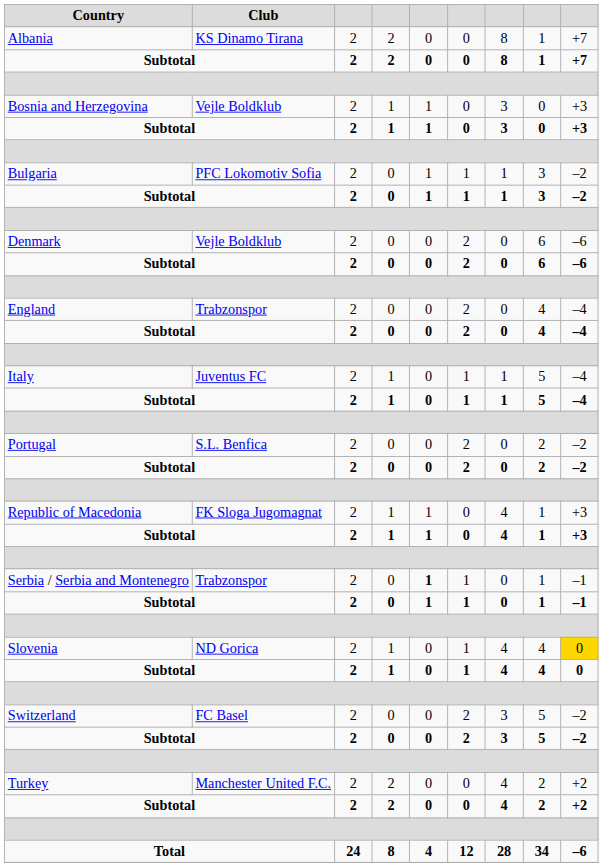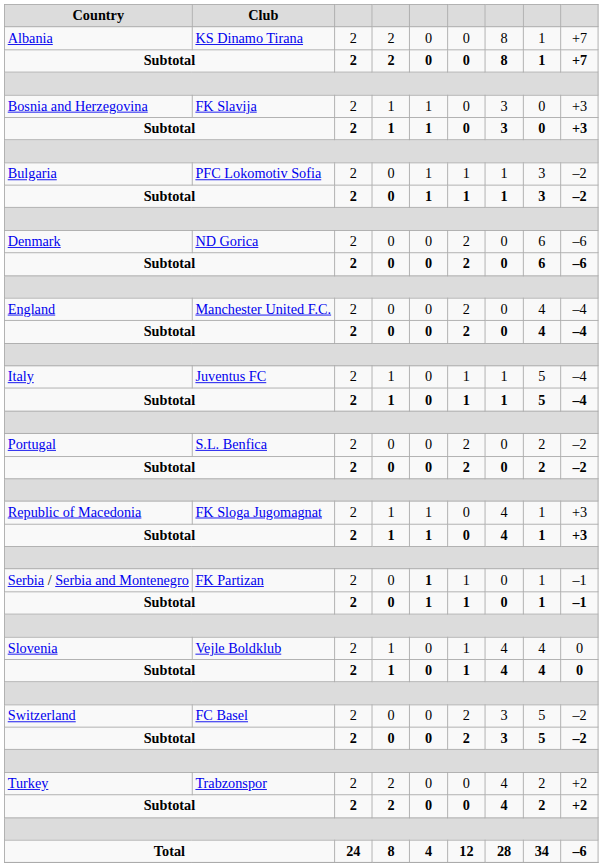Bosnia and Herzegovina | Club: Vejle Boldklub -> FK Slavija
Denmark | Club: Vejle Boldklub -> ND Gorica
England | Club: Trabzonspor -> Manchester United F.C.
Serbia / Serbia and Montenegro | Club: Trabzonspor -> FK Partizan
Slovenia | Club: ND Gorica -> Vejle Boldklub
Slovenia | column 9: gold background -> no background
Turkey | Club: Manchester United F.C. -> Trabzonspor
